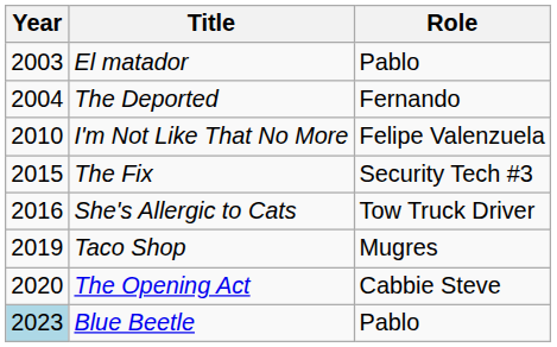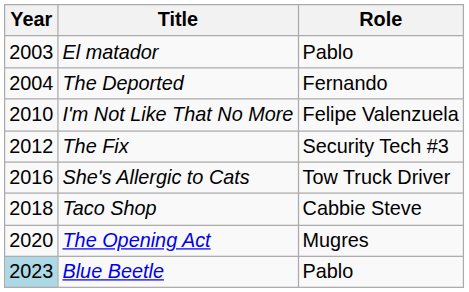The Fix | Year: 2015 -> 2012
Taco Shop | Year: 2019 -> 2018
Taco Shop | Role: Mugres -> Cabbie Steve
The Opening Act | Role: Cabbie Steve -> Mugres
